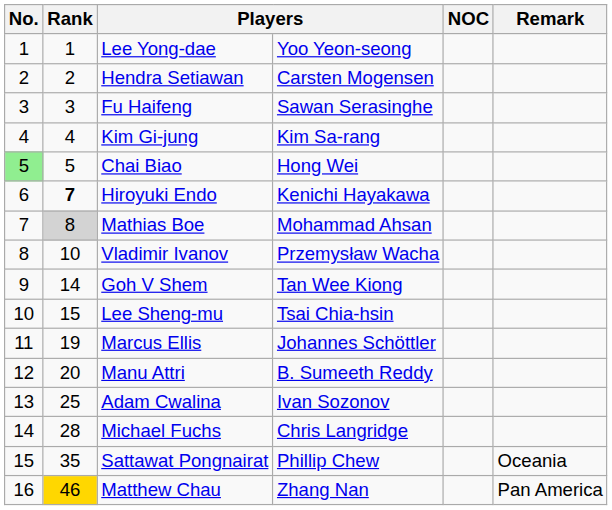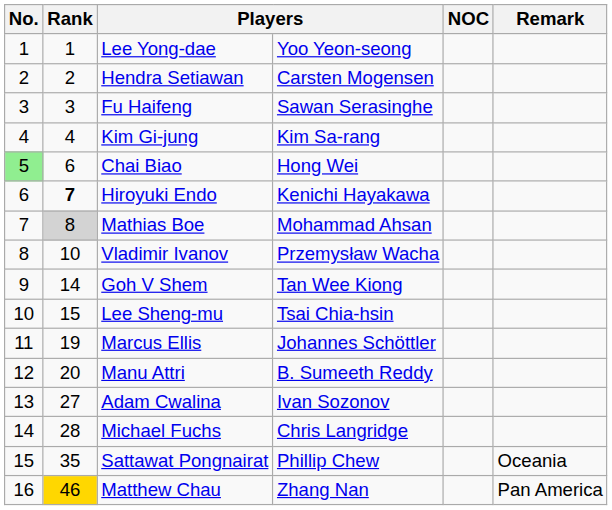Chai Biao | Rank: 5 -> 6
Adam Cwalina | Rank: 25 -> 27
